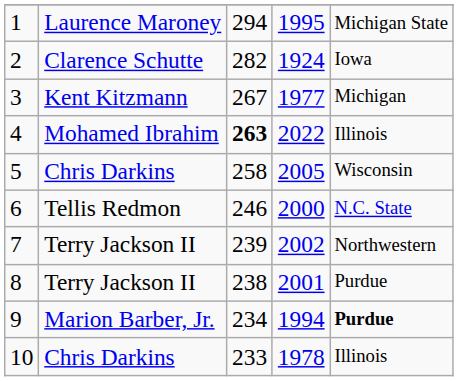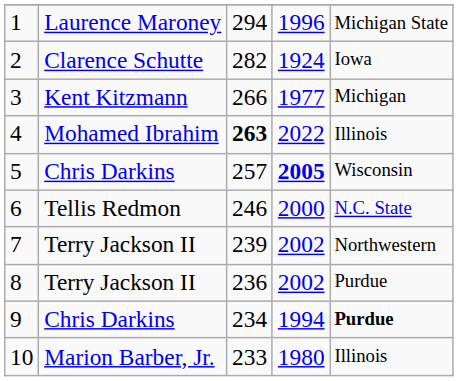1 | column 4: 1995 -> 1996
3 | column 3: 267 -> 266
5 | column 3: 258 -> 257
5 | column 4: normal -> bold
8 | column 3: 238 -> 236
8 | column 4: 2001 -> 2002
9 | column 2: Marion Barber, Jr. -> Chris Darkins
10 | column 2: Chris Darkins -> Marion Barber, Jr.
10 | column 4: 1978 -> 1980
